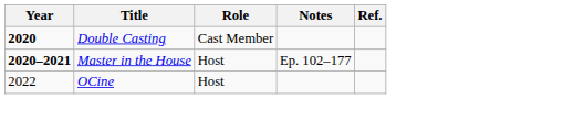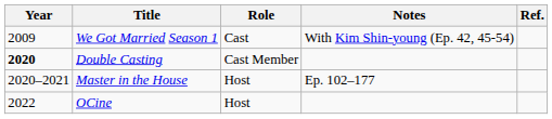+ row: 2009 | We Got Married Season 1 | Cast | With Kim Shin-young (Ep. 42, 45-54)
Master in the House | Year: bold -> normal
